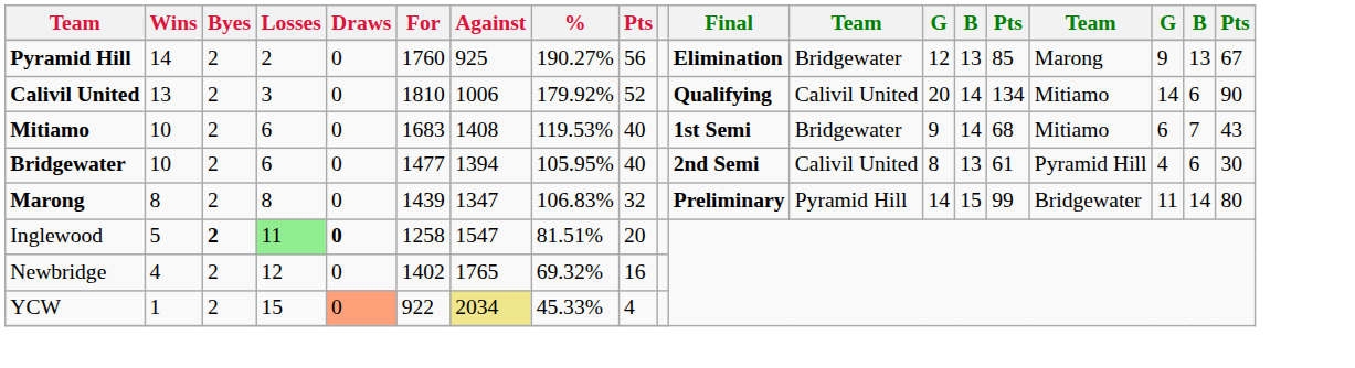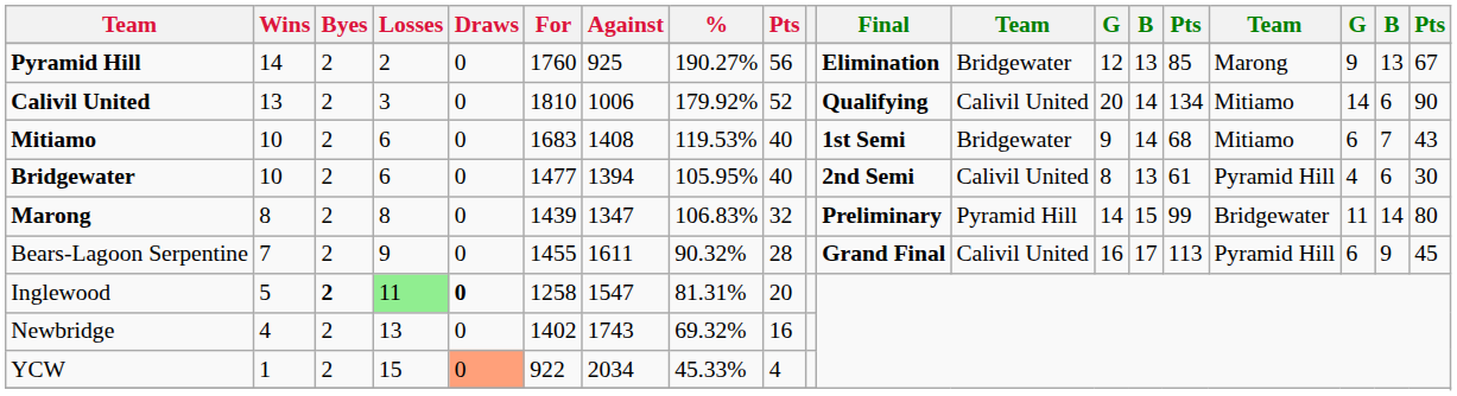+ row: Bears-Lagoon Serpentine | 7 | 2 | 9 | 0 | 1455 | 1611 | 90.32% | 28 | Grand Final | Calivil United | 16 | 17 | 113 | Pyramid Hill | 6 | 9 | 45
Inglewood | %: 81.51% -> 81.31%
Newbridge | Losses: 12 -> 13
Newbridge | Against: 1765 -> 1743
YCW | Against: khaki background -> no background
